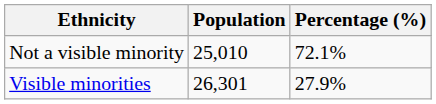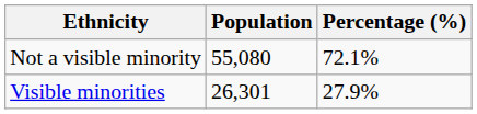Not a visible minority | Population: 25,010 -> 55,080
